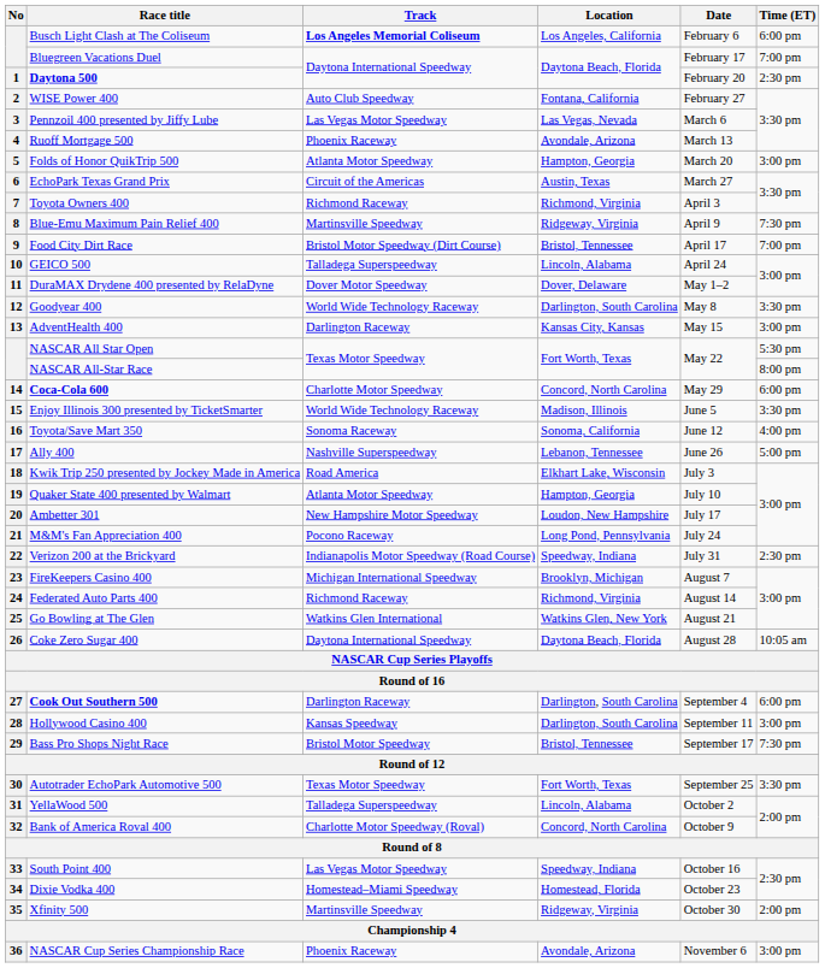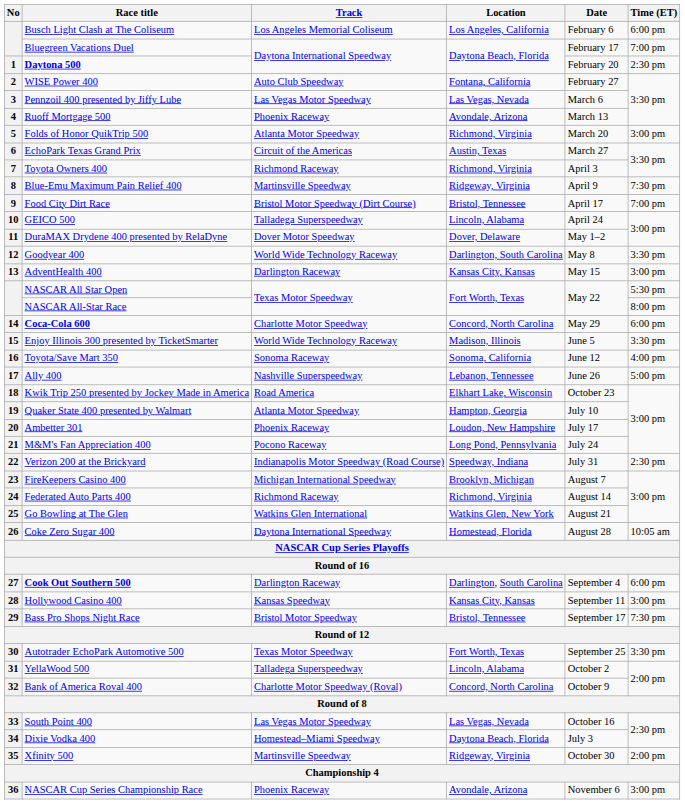Busch Light Clash at The Coliseum | Track: bold -> normal
Folds of Honor QuikTrip 500 | Location: Hampton, Georgia -> Richmond, Virginia
Kwik Trip 250 presented by Jockey Made in America | Date: July 3 -> October 23
Ambetter 301 | Track: New Hampshire Motor Speedway -> Phoenix Raceway
Coke Zero Sugar 400 | Location: Daytona Beach, Florida -> Homestead, Florida
Hollywood Casino 400 | Location: Darlington, South Carolina -> Kansas City, Kansas
South Point 400 | Location: Speedway, Indiana -> Las Vegas, Nevada
Dixie Vodka 400 | Location: Homestead, Florida -> Daytona Beach, Florida
Dixie Vodka 400 | Date: October 23 -> July 3
